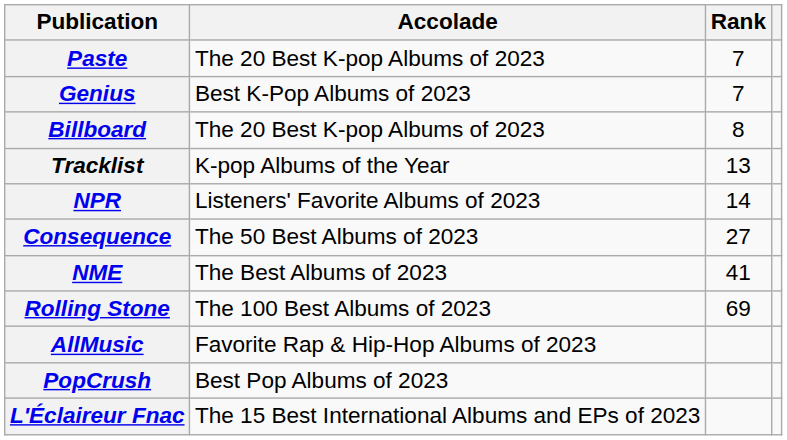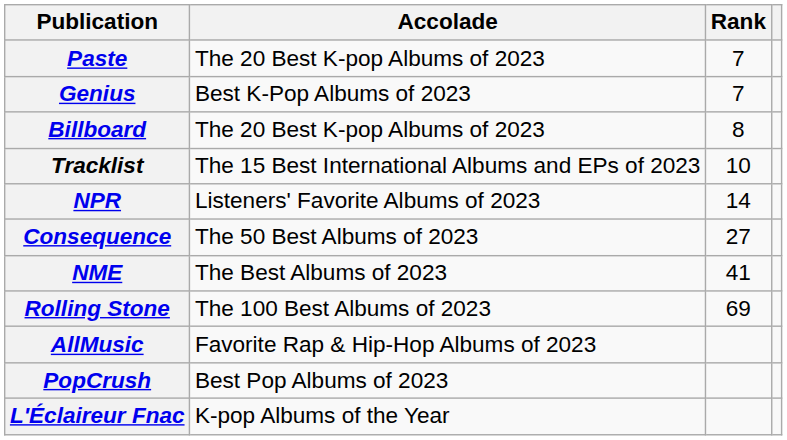Tracklist | Accolade: K-pop Albums of the Year -> The 15 Best International Albums and EPs of 2023
Tracklist | Rank: 13 -> 10
L'Éclaireur Fnac | Accolade: The 15 Best International Albums and EPs of 2023 -> K-pop Albums of the Year
